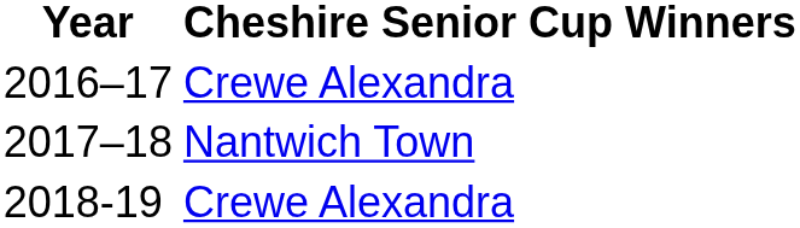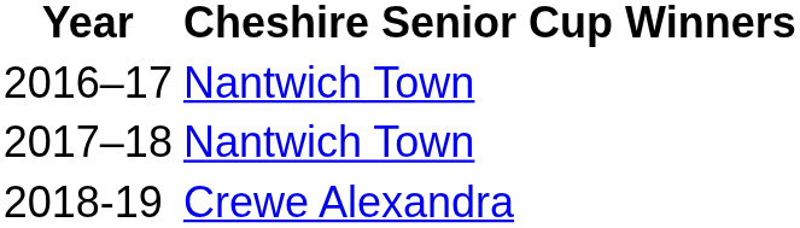2016–17 | Cheshire Senior Cup Winners: Crewe Alexandra -> Nantwich Town
